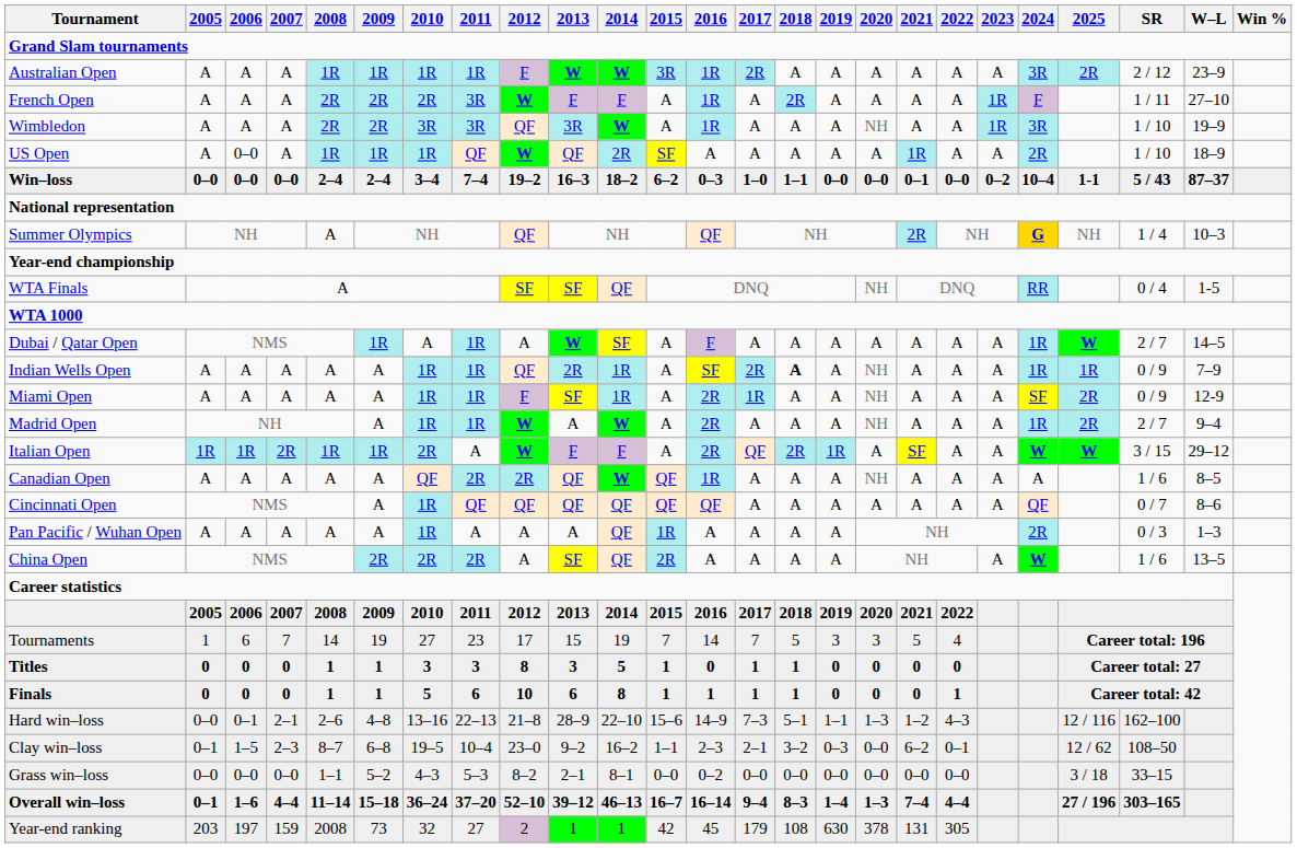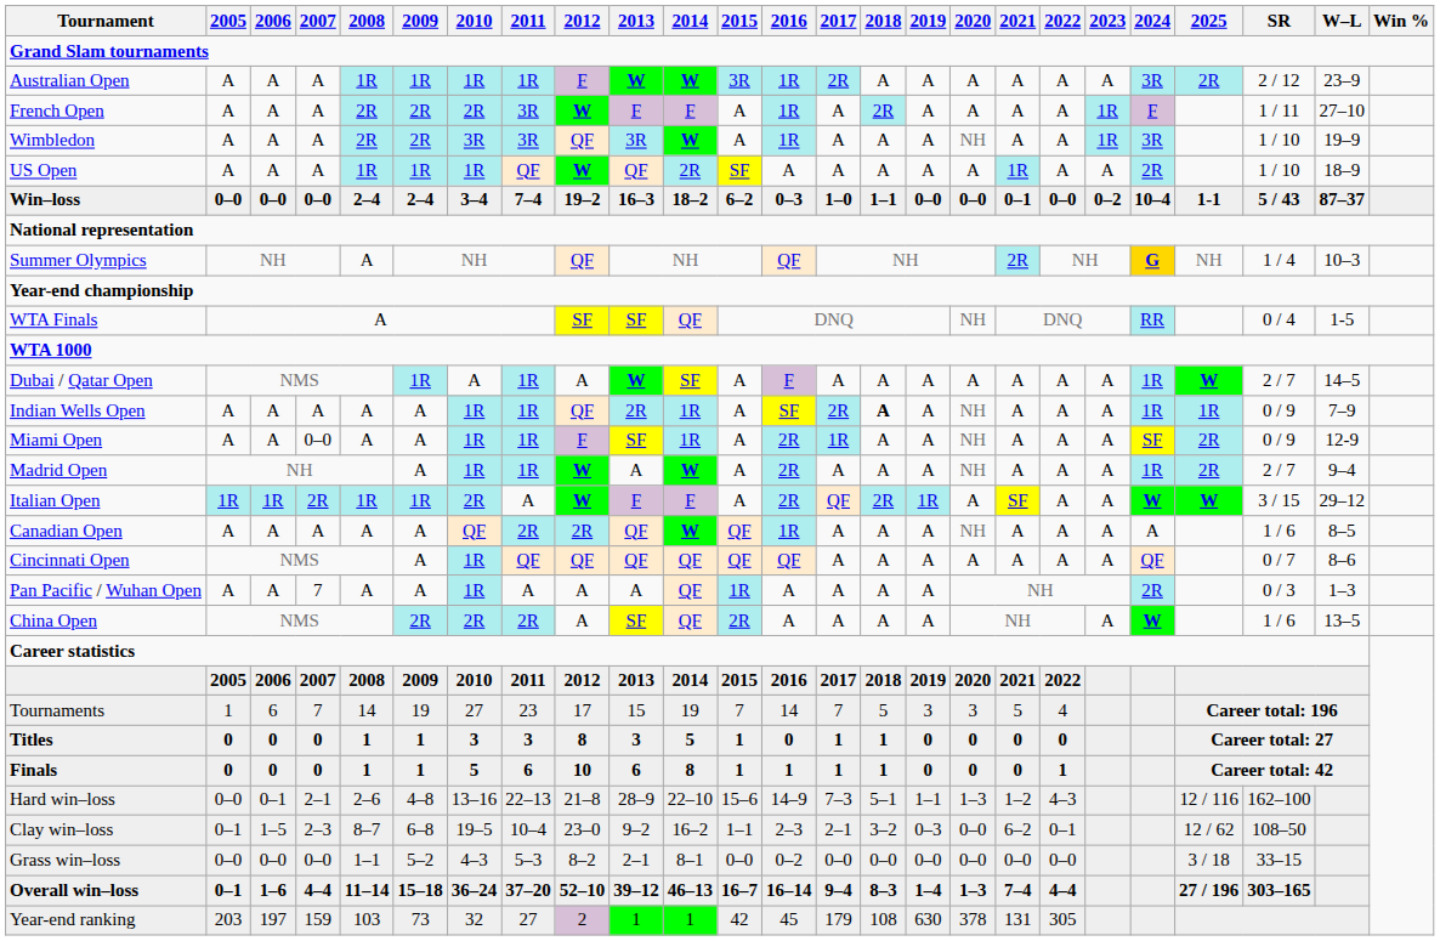US Open | 2006: 0–0 -> A
Miami Open | 2007: A -> 0–0
Pan Pacific / Wuhan Open | 2007: A -> 7
Year-end ranking | 2008: 2008 -> 103
